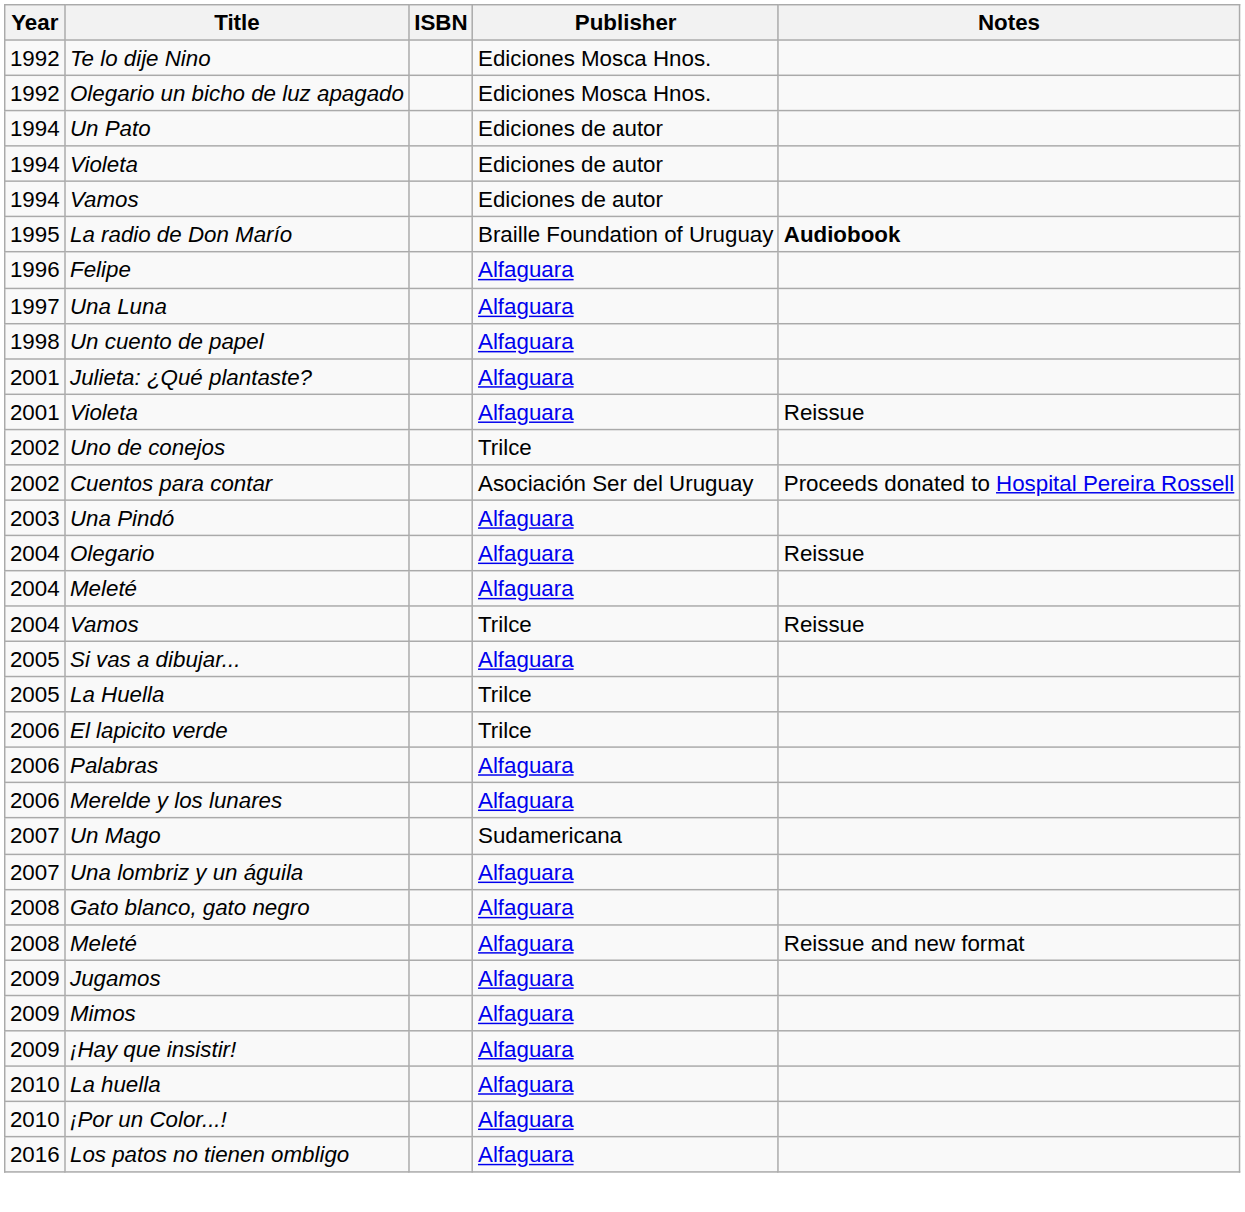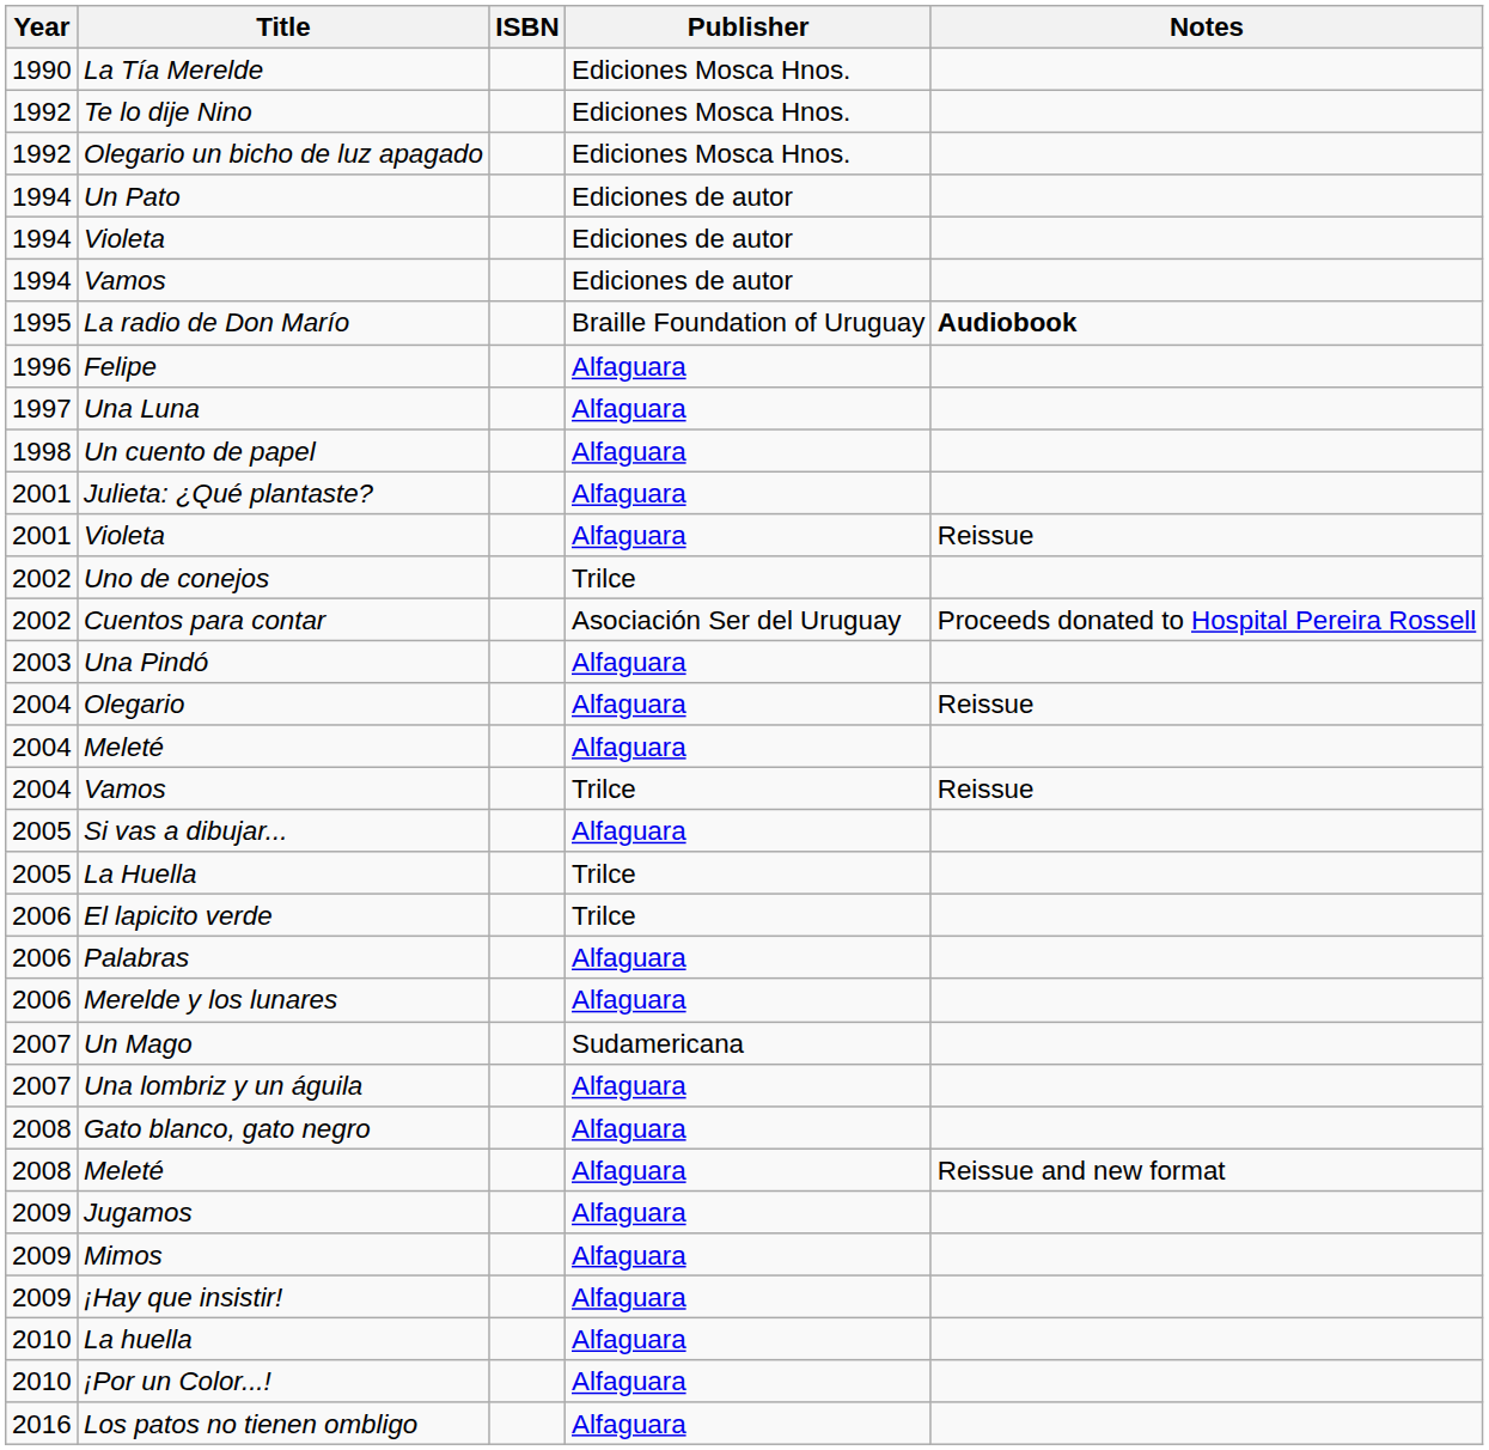+ row: 1990 | La Tía Merelde | Ediciones Mosca Hnos.
